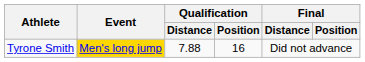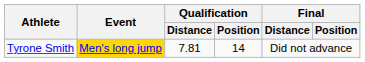Tyrone Smith | Qualification / Distance: 7.88 -> 7.81
Tyrone Smith | Qualification / Position: 16 -> 14
